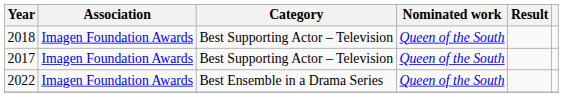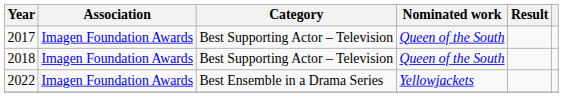rows swapped: 2017 <-> 2018
2022 | Nominated work: Queen of the South -> Yellowjackets
